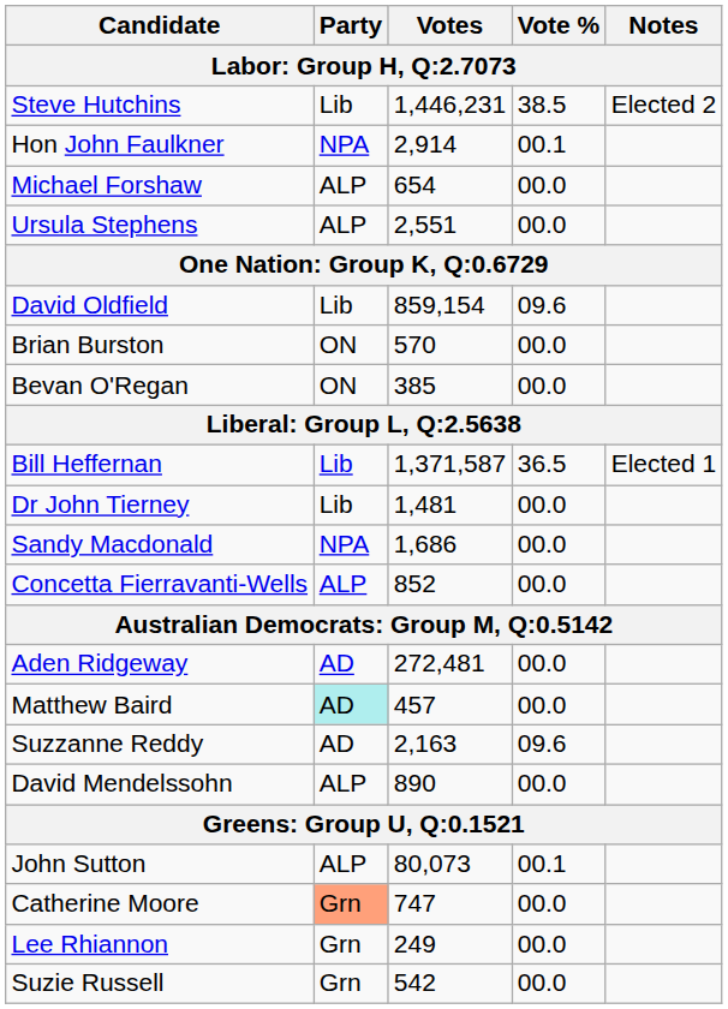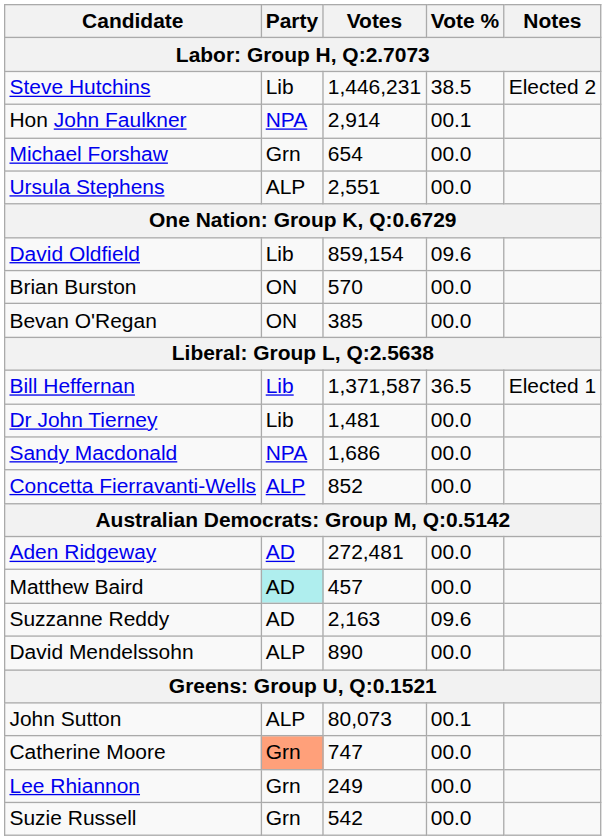Michael Forshaw | Party: ALP -> Grn
